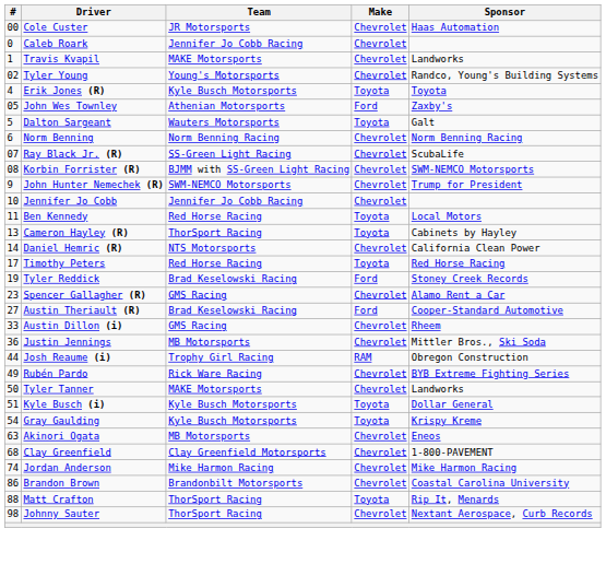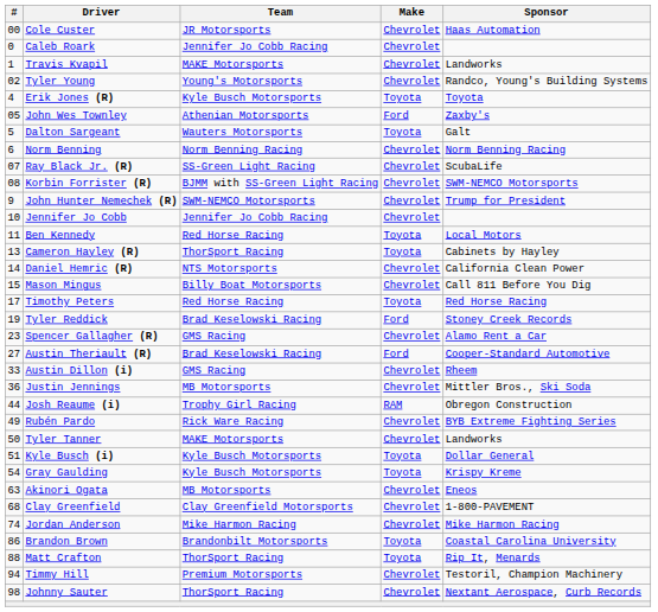+ row: 15 | Mason Mingus | Billy Boat Motorsports | Chevrolet | Call 811 Before You Dig
Brandon Brown | Make: Chevrolet -> Toyota
+ row: 94 | Timmy Hill | Premium Motorsports | Chevrolet | Testoril, Champion Machinery
